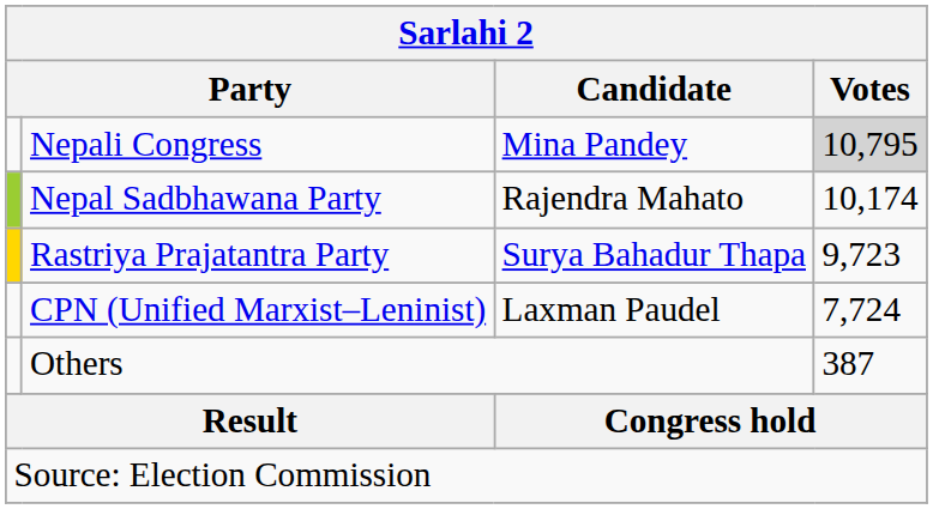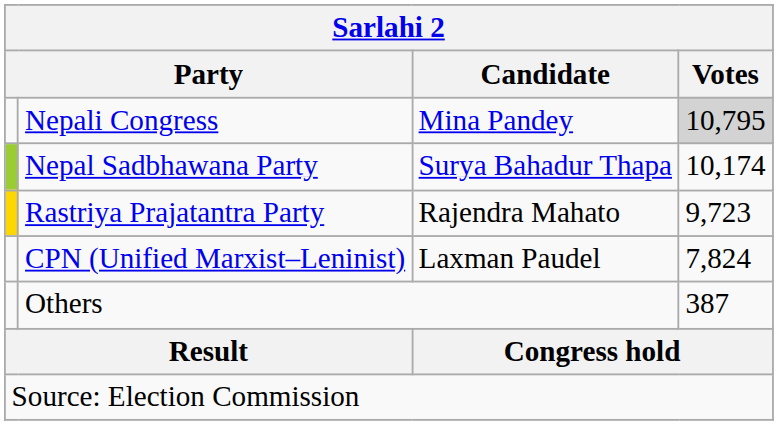Nepal Sadbhawana Party | Candidate: Rajendra Mahato -> Surya Bahadur Thapa
Rastriya Prajatantra Party | Candidate: Surya Bahadur Thapa -> Rajendra Mahato
CPN (Unified Marxist–Leninist) | Votes: 7,724 -> 7,824
